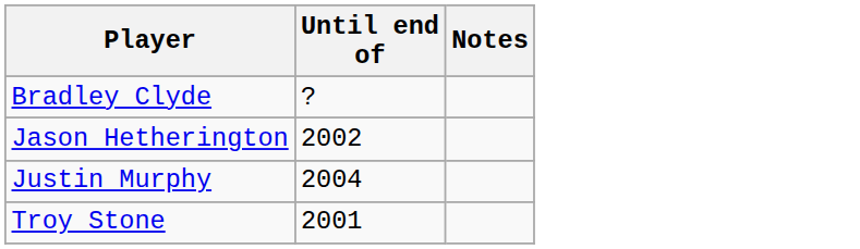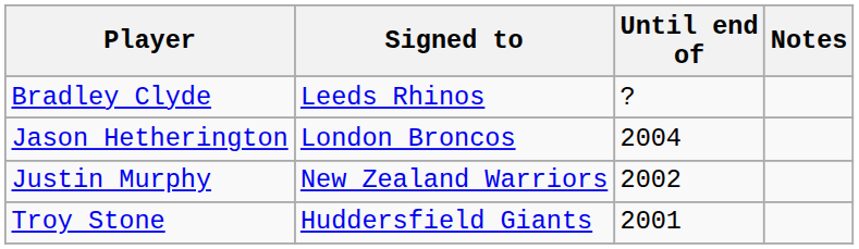+ column: Signed to | Leeds Rhinos | London Broncos | New Zealand Warriors | Huddersfield Giants
Jason Hetherington | Until end of: 2002 -> 2004
Justin Murphy | Until end of: 2004 -> 2002
